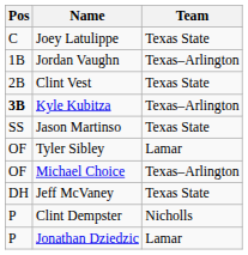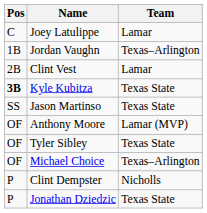Joey Latulippe | Team: Texas State -> Lamar
Clint Vest | Team: Texas State -> Lamar
Kyle Kubitza | Team: Texas–Arlington -> Texas State
+ row: OF | Anthony Moore | Lamar (MVP)
Tyler Sibley | Team: Lamar -> Texas State
- row: DH | Jeff McVaney | Texas State
Jonathan Dziedzic | Team: Lamar -> Texas State
